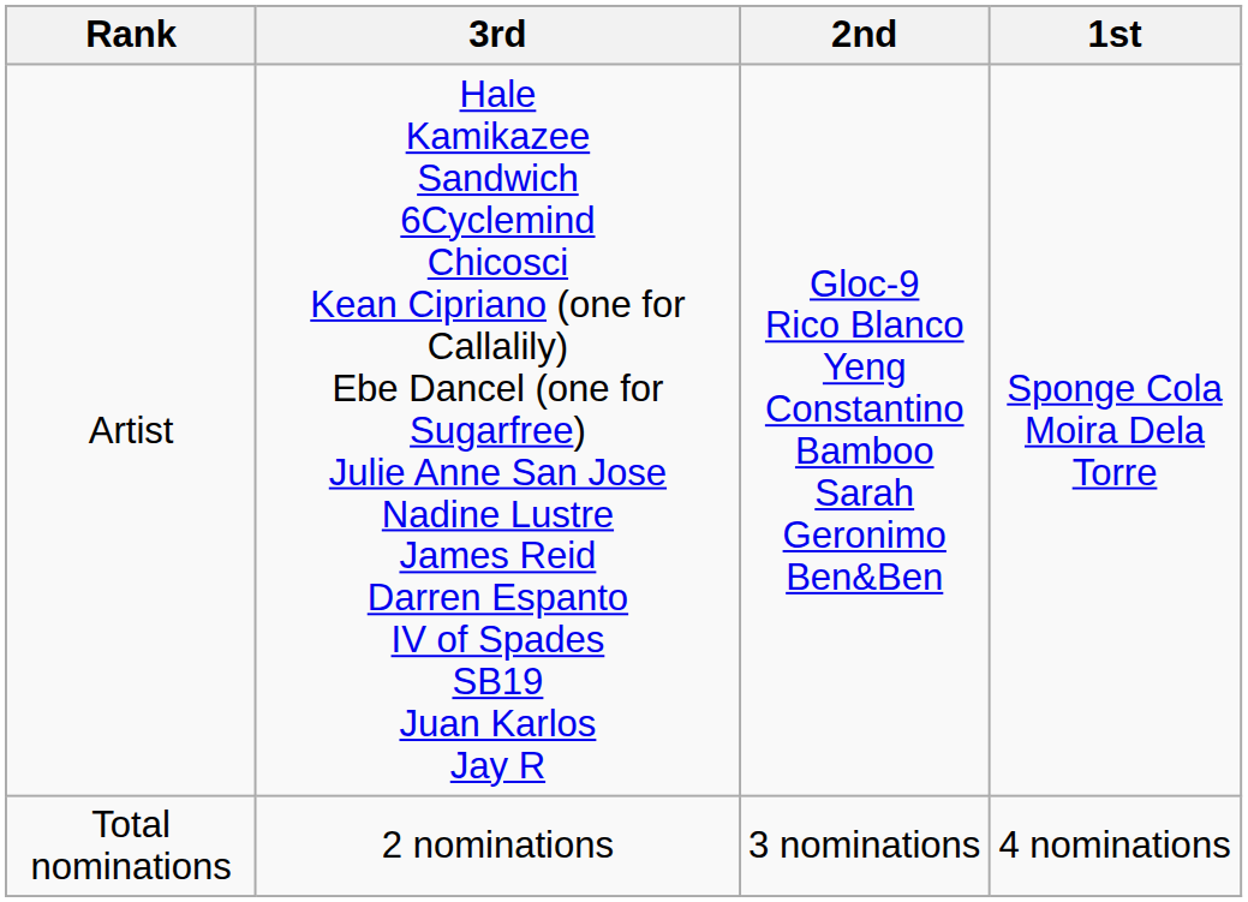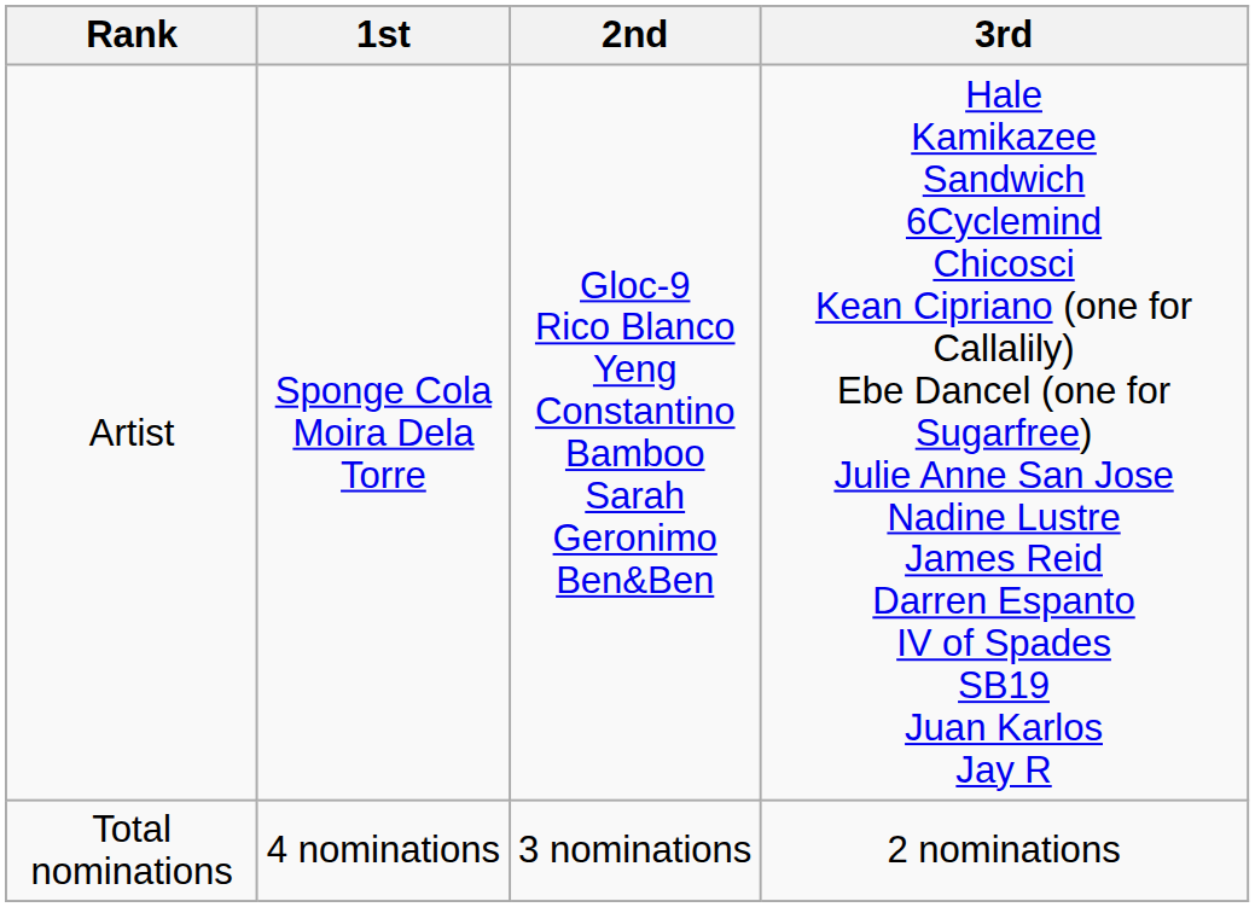columns swapped: 1st <-> 3rd
